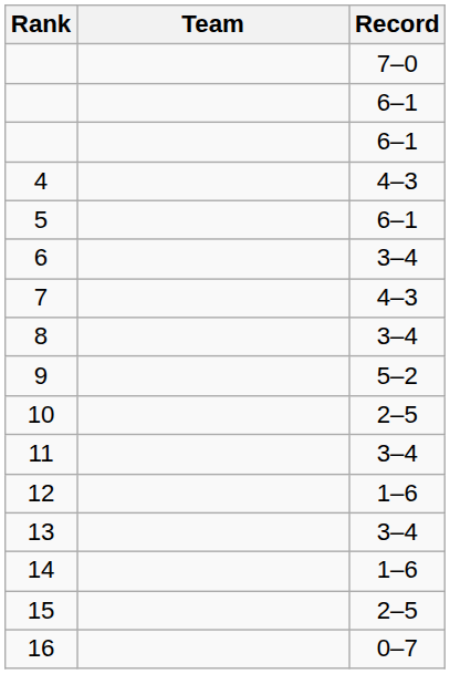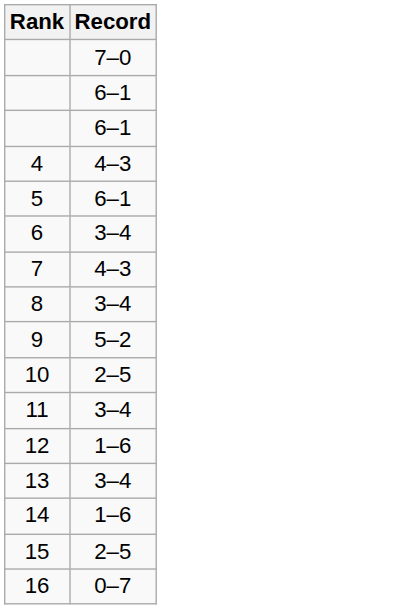- column: Team
